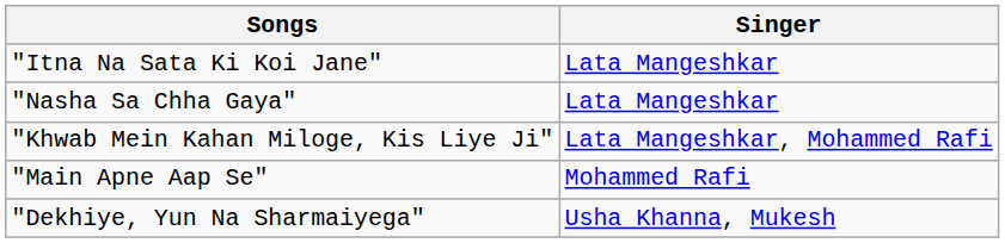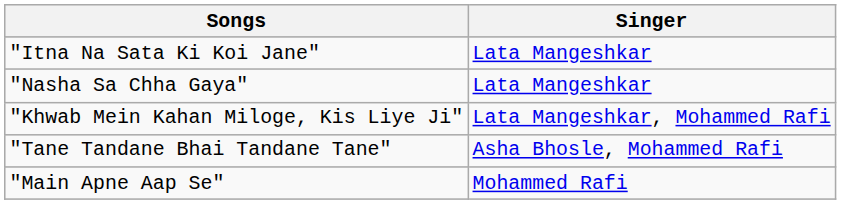+ row: "Tane Tandane Bhai Tandane Tane" | Asha Bhosle, Mohammed Rafi
- row: "Dekhiye, Yun Na Sharmaiyega" | Usha Khanna, Mukesh
